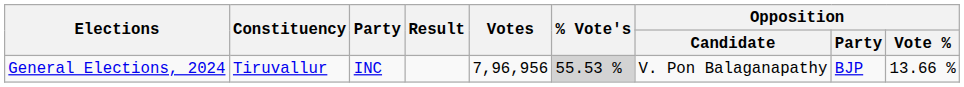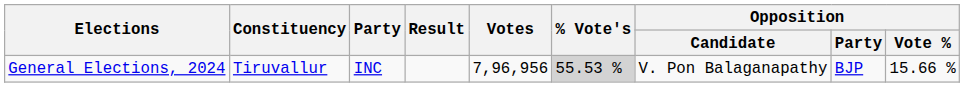General Elections, 2024 | Opposition / Vote %: 13.66 % -> 15.66 %
